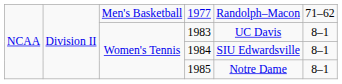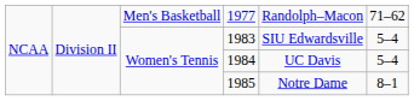1983 | column 5: UC Davis -> SIU Edwardsville
1983 | column 6: 8–1 -> 5–4
1984 | column 5: SIU Edwardsville -> UC Davis
1984 | column 6: 8–1 -> 5–4
